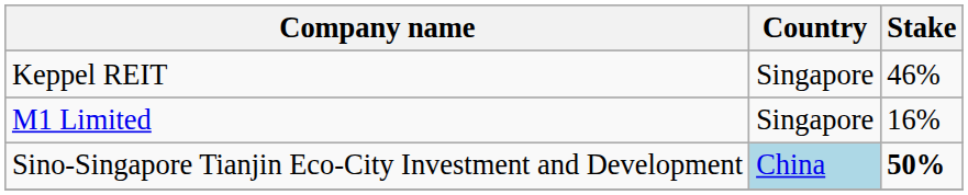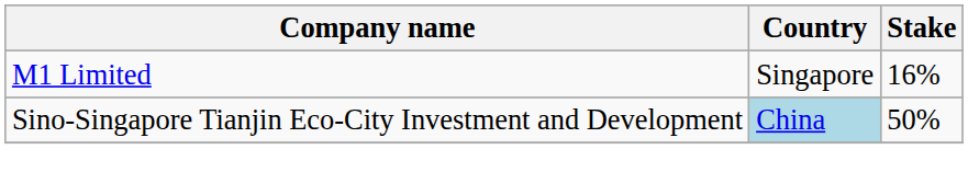- row: Keppel REIT | Singapore | 46%
Sino-Singapore Tianjin Eco-City Investment and Development | Stake: bold -> normal
